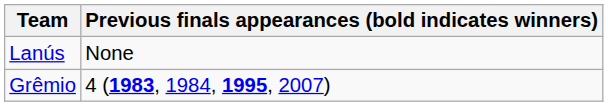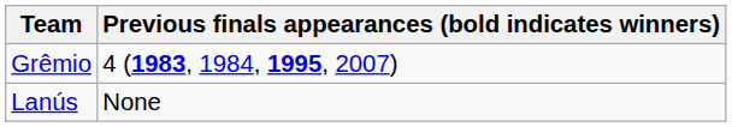rows swapped: Grêmio <-> Lanús
